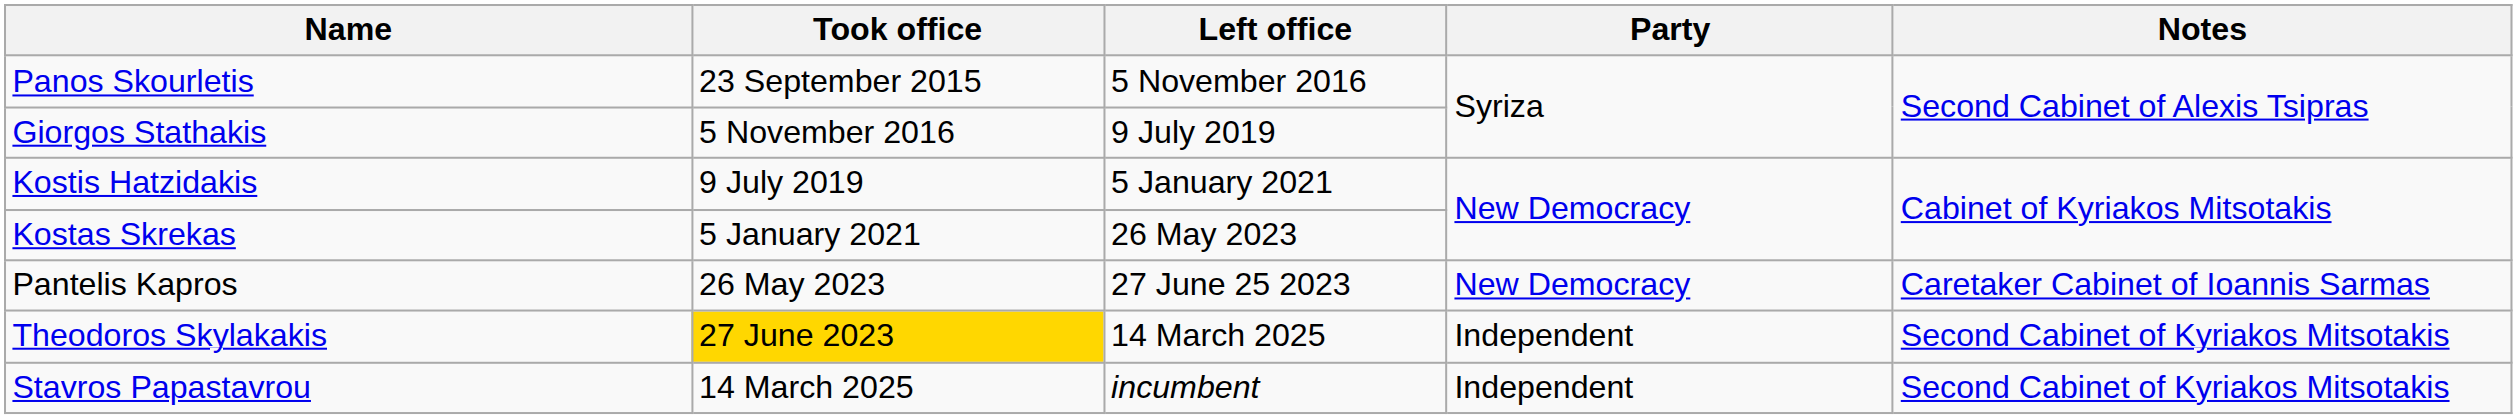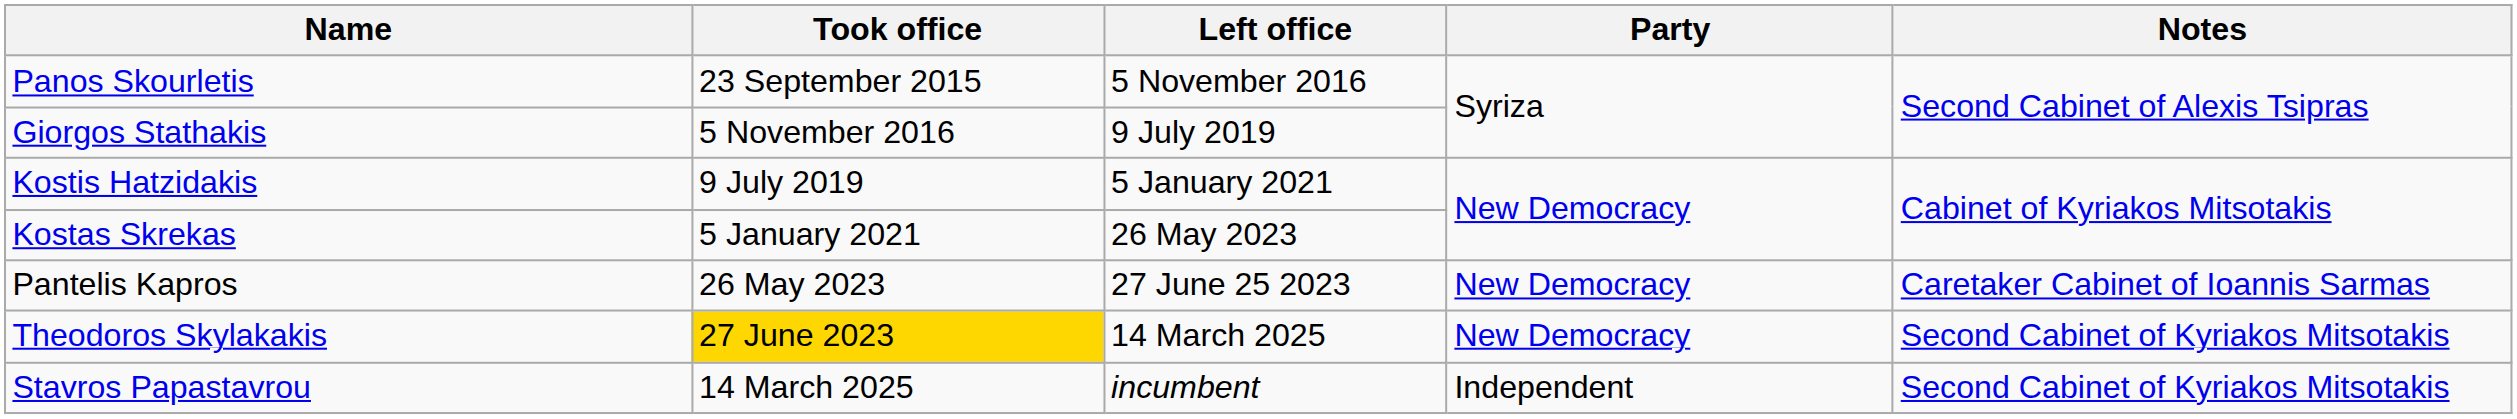Theodoros Skylakakis | Party: Independent -> New Democracy
